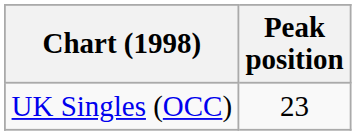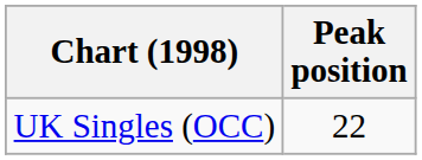UK Singles (OCC) | Peak position: 23 -> 22
